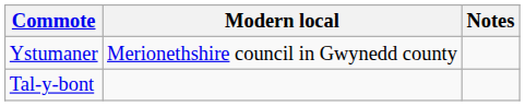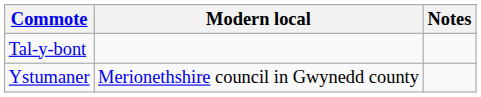rows swapped: Ystumaner <-> Tal-y-bont
